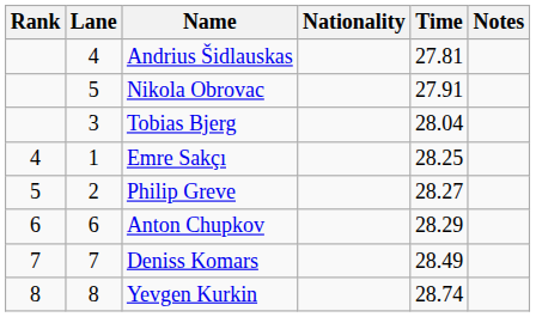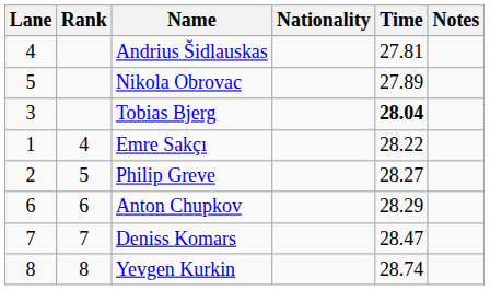columns swapped: Rank <-> Lane
Nikola Obrovac | Time: 27.91 -> 27.89
Tobias Bjerg | Time: normal -> bold
Emre Sakçı | Time: 28.25 -> 28.22
Deniss Komars | Time: 28.49 -> 28.47
